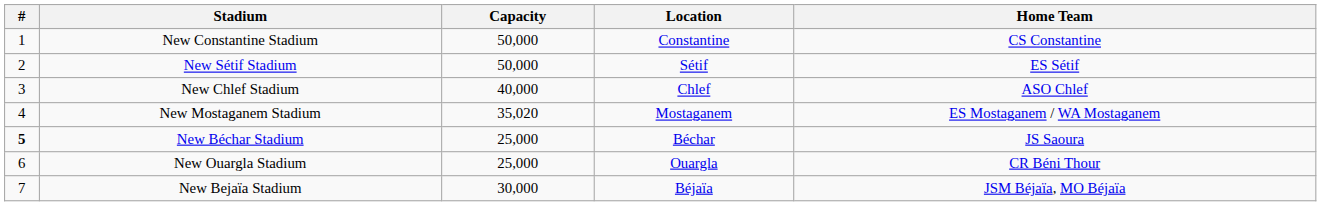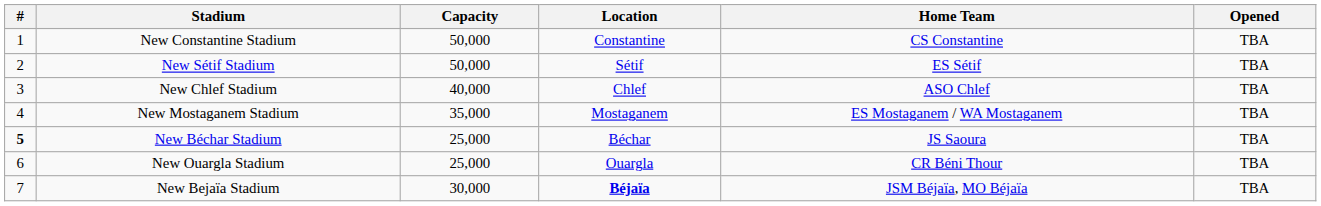+ column: Opened | TBA | TBA | TBA | TBA | TBA | TBA | TBA
New Mostaganem Stadium | Capacity: 35,020 -> 35,000
New Bejaïa Stadium | Location: normal -> bold
